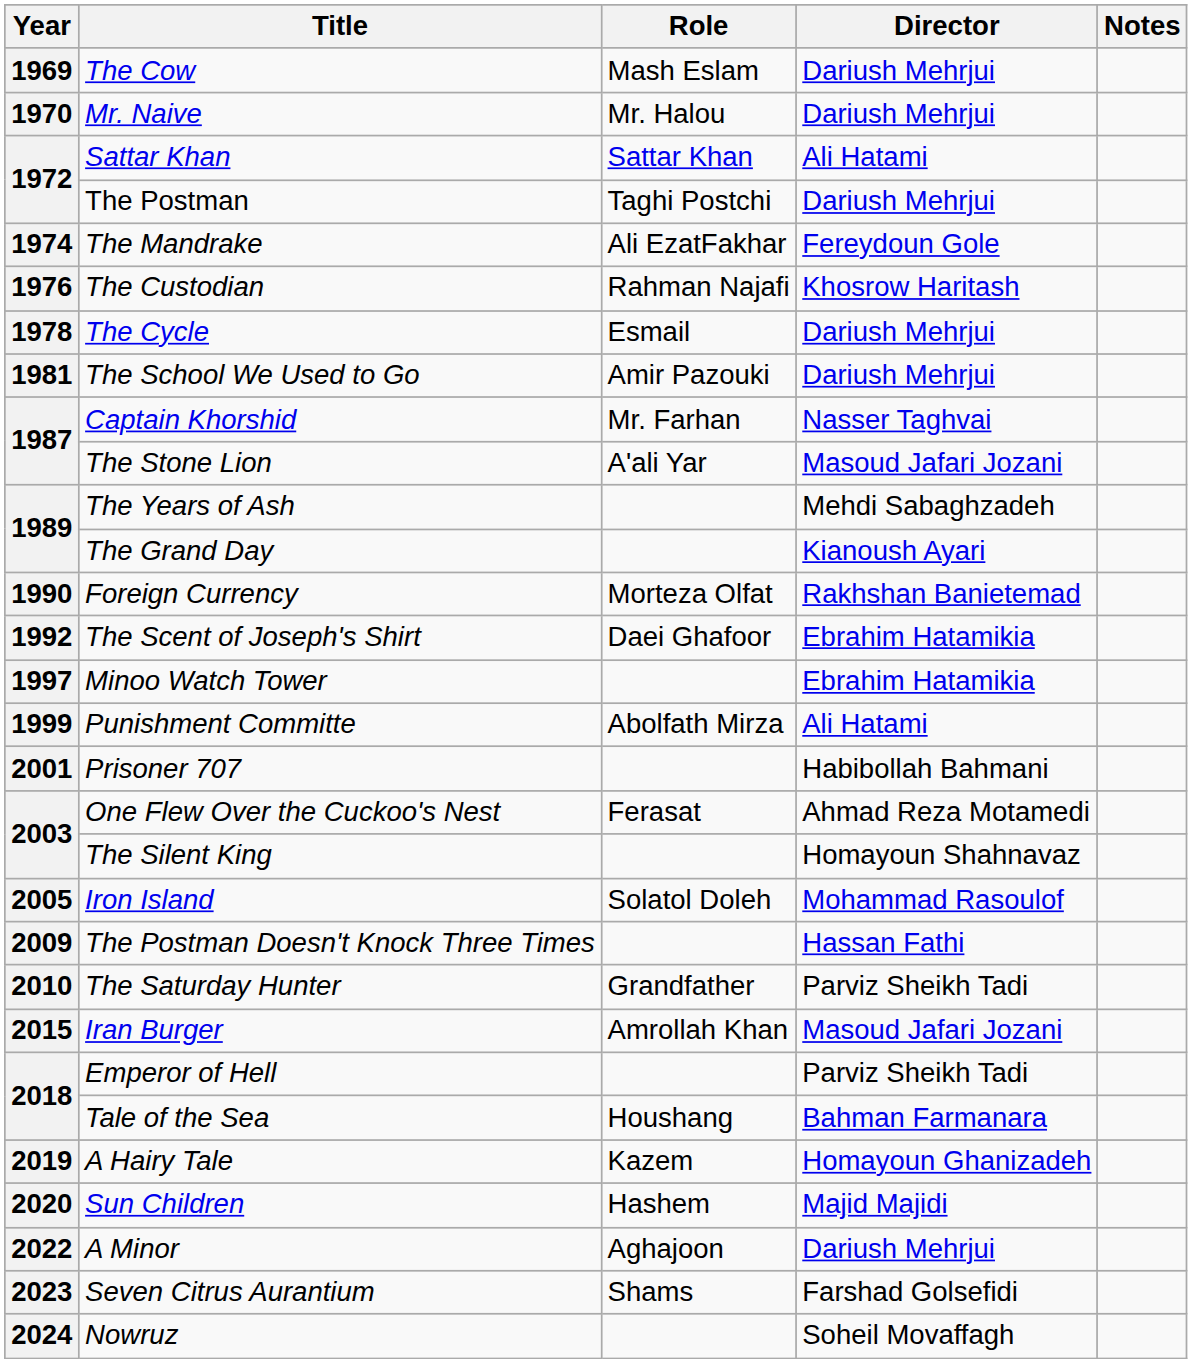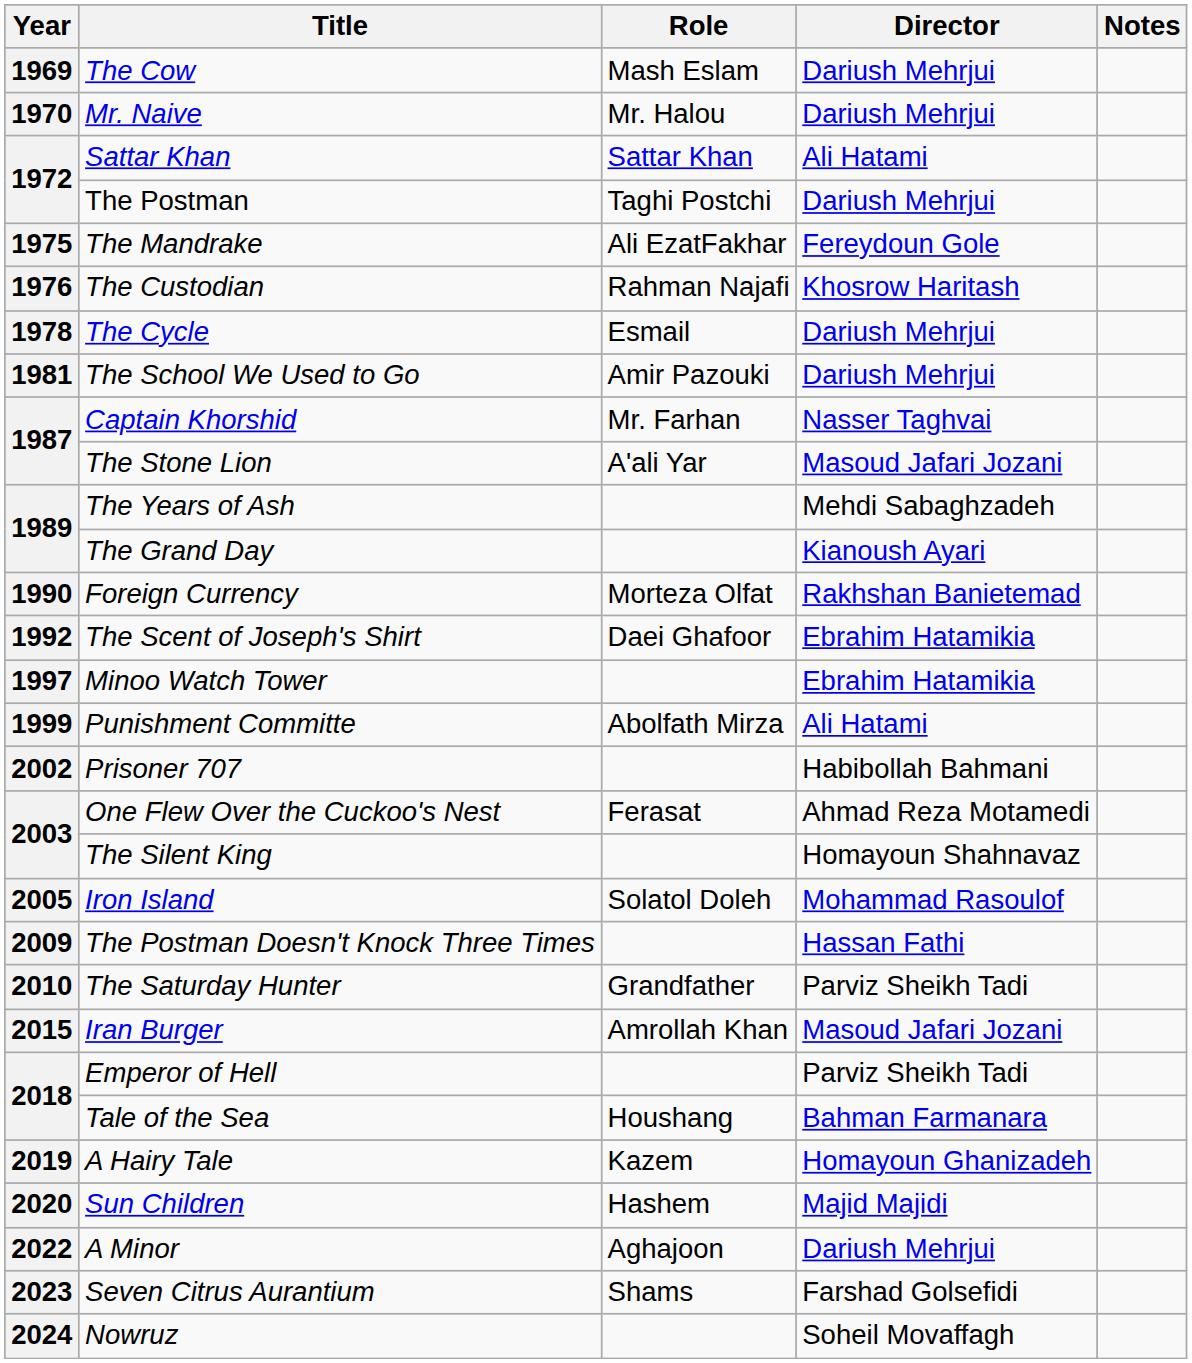The Mandrake | Year: 1974 -> 1975
Prisoner 707 | Year: 2001 -> 2002
